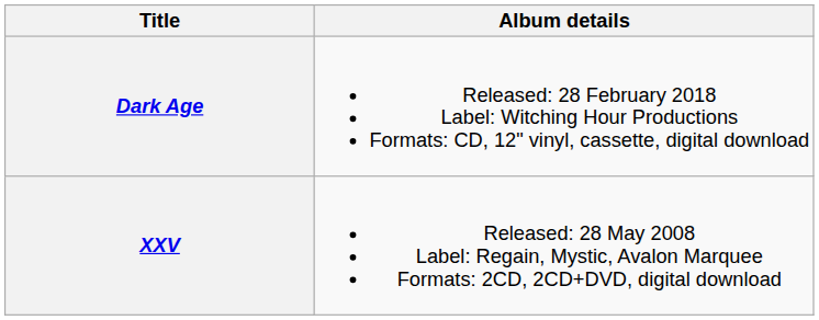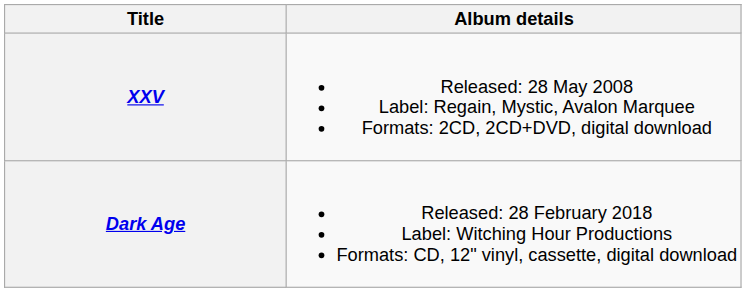rows swapped: XXV <-> Dark Age
